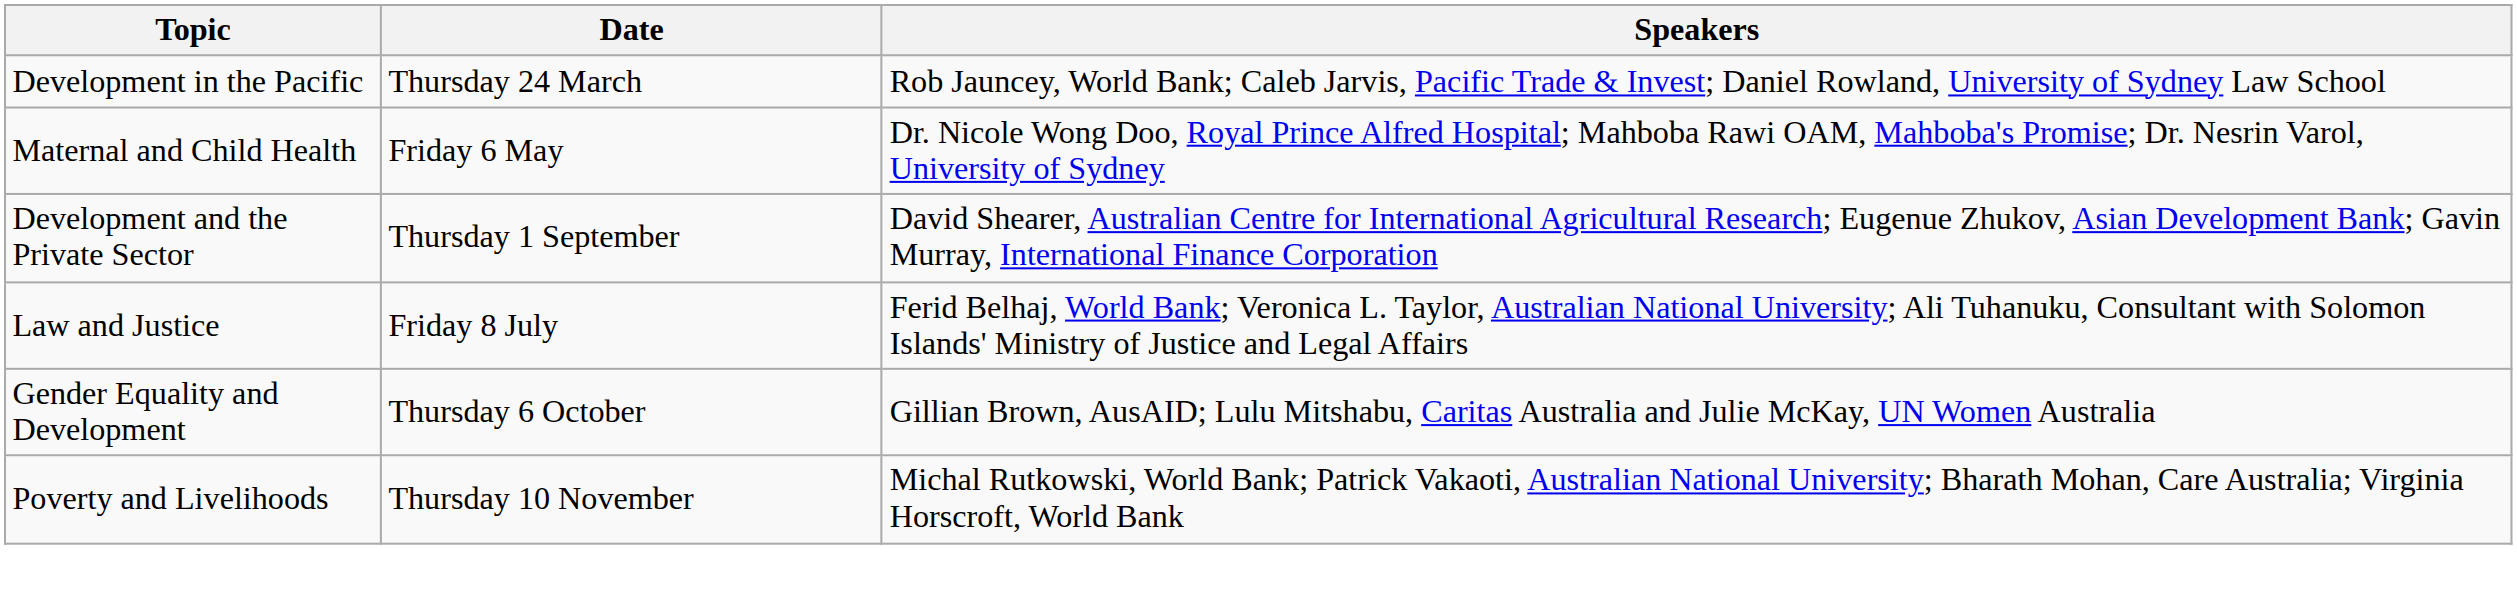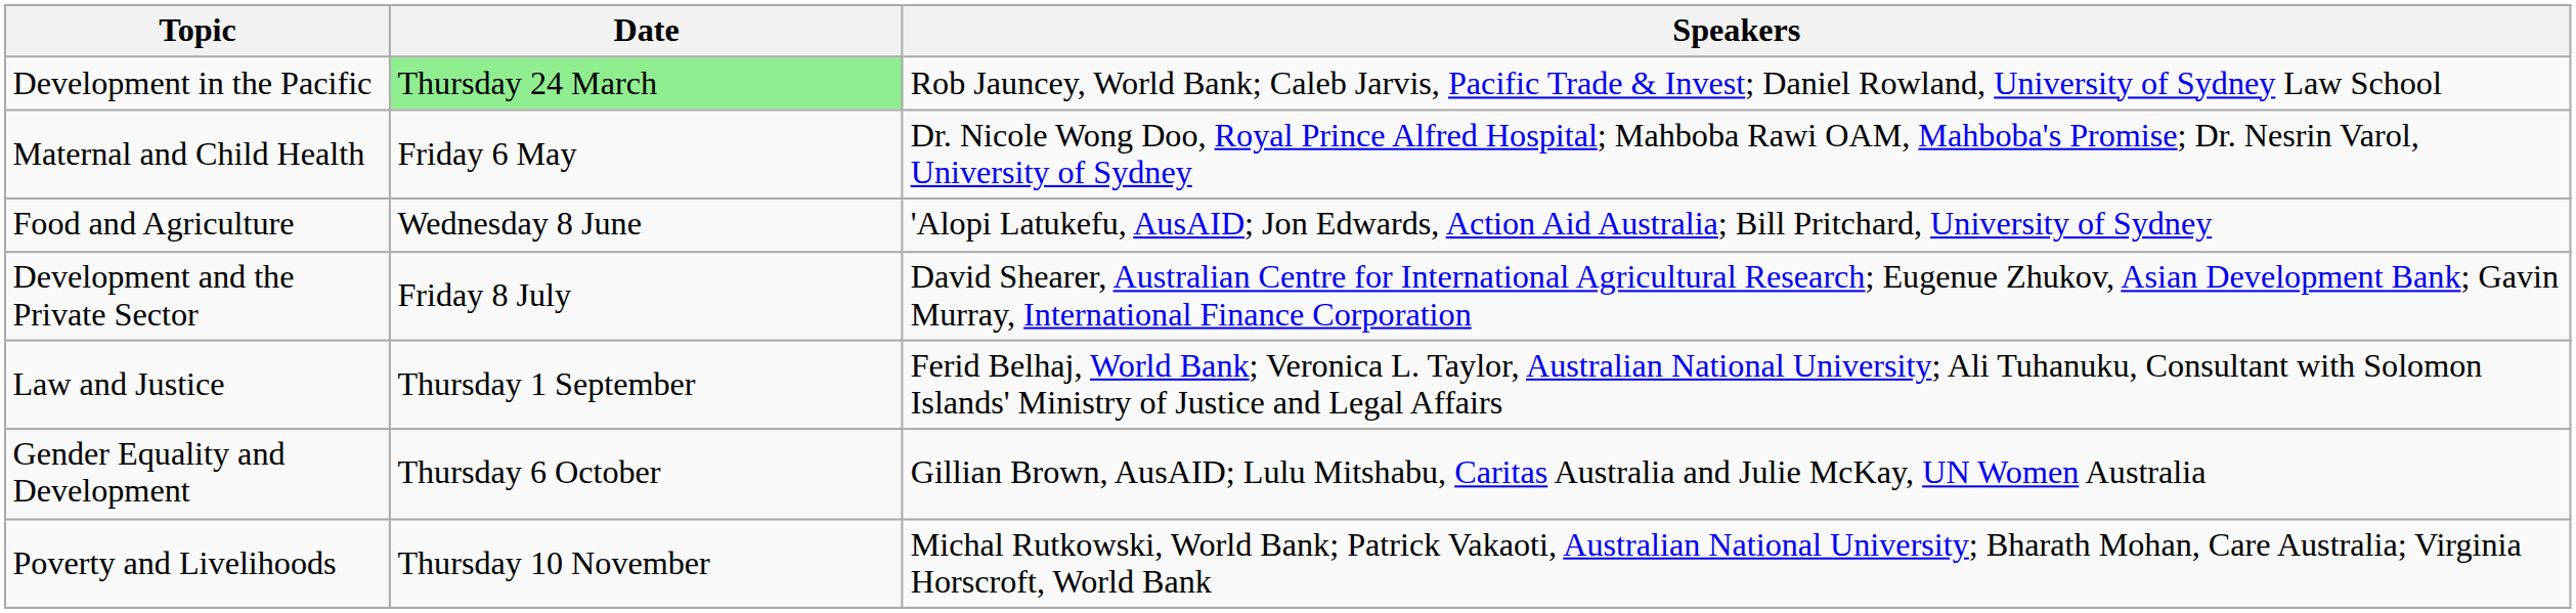Development in the Pacific | Date: no background -> lightgreen background
+ row: Food and Agriculture | Wednesday 8 June | 'Alopi Latukefu, AusAID; Jon Edwards, Action Aid Australia; Bill Pritchard, University of Sydney
Development and the Private Sector | Date: Thursday 1 September -> Friday 8 July
Law and Justice | Date: Friday 8 July -> Thursday 1 September
